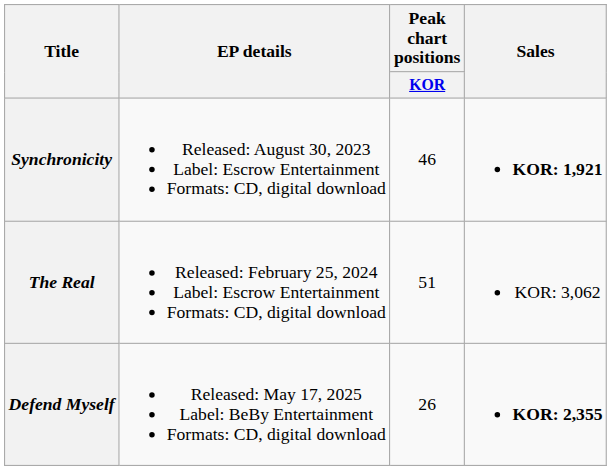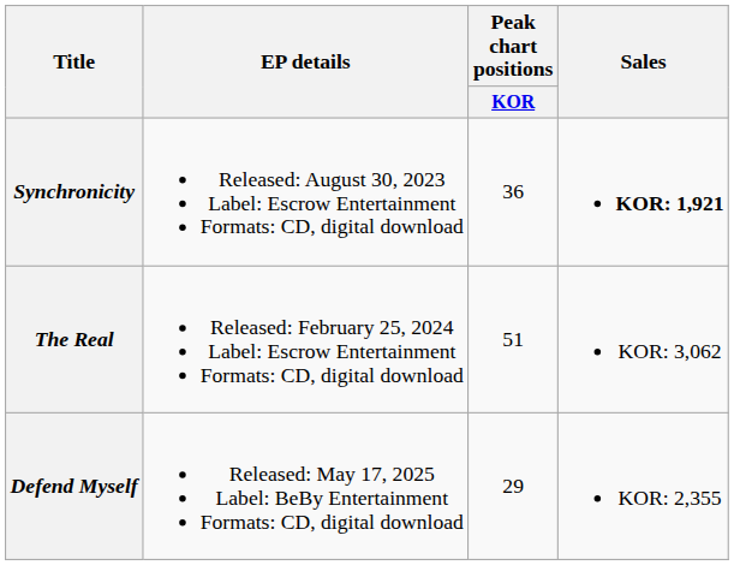Synchronicity | Peak chart positions / KOR: 46 -> 36
Defend Myself | Peak chart positions / KOR: 26 -> 29
Defend Myself | Sales: bold -> normal
